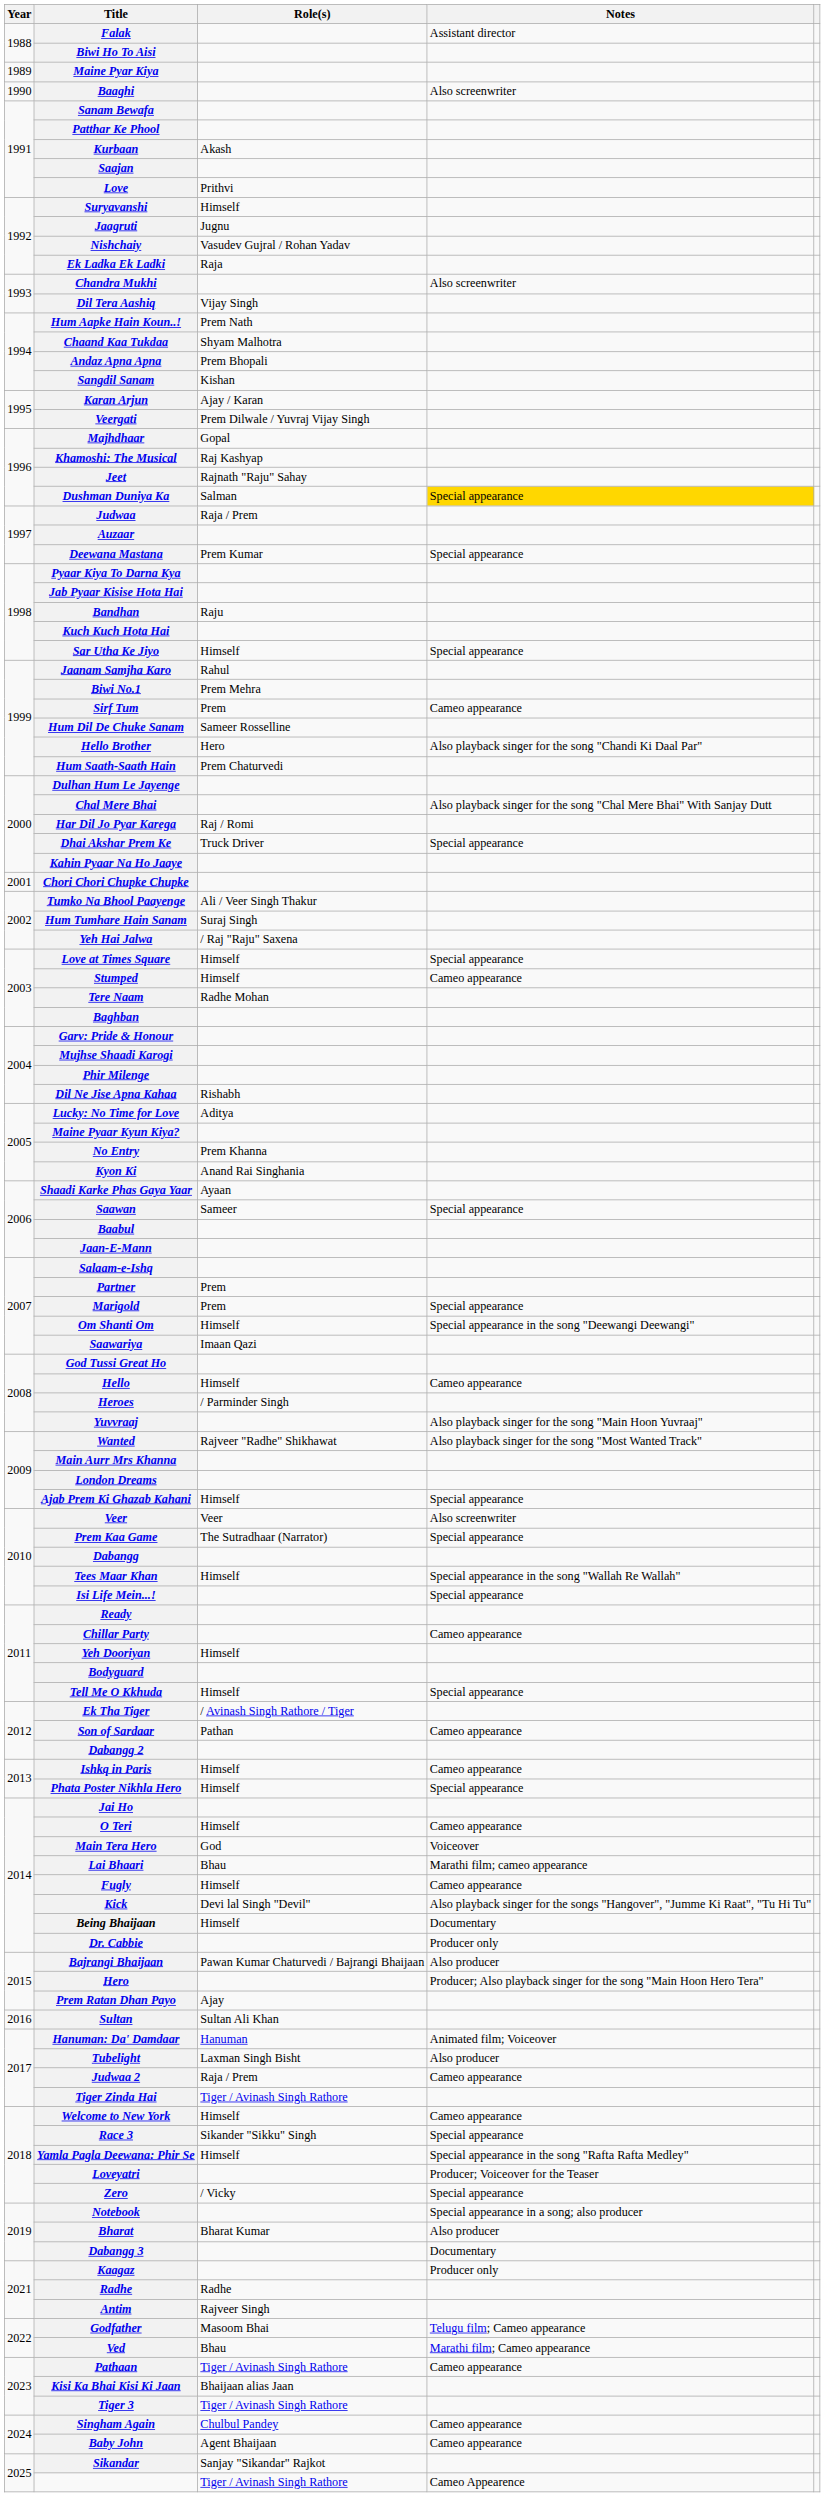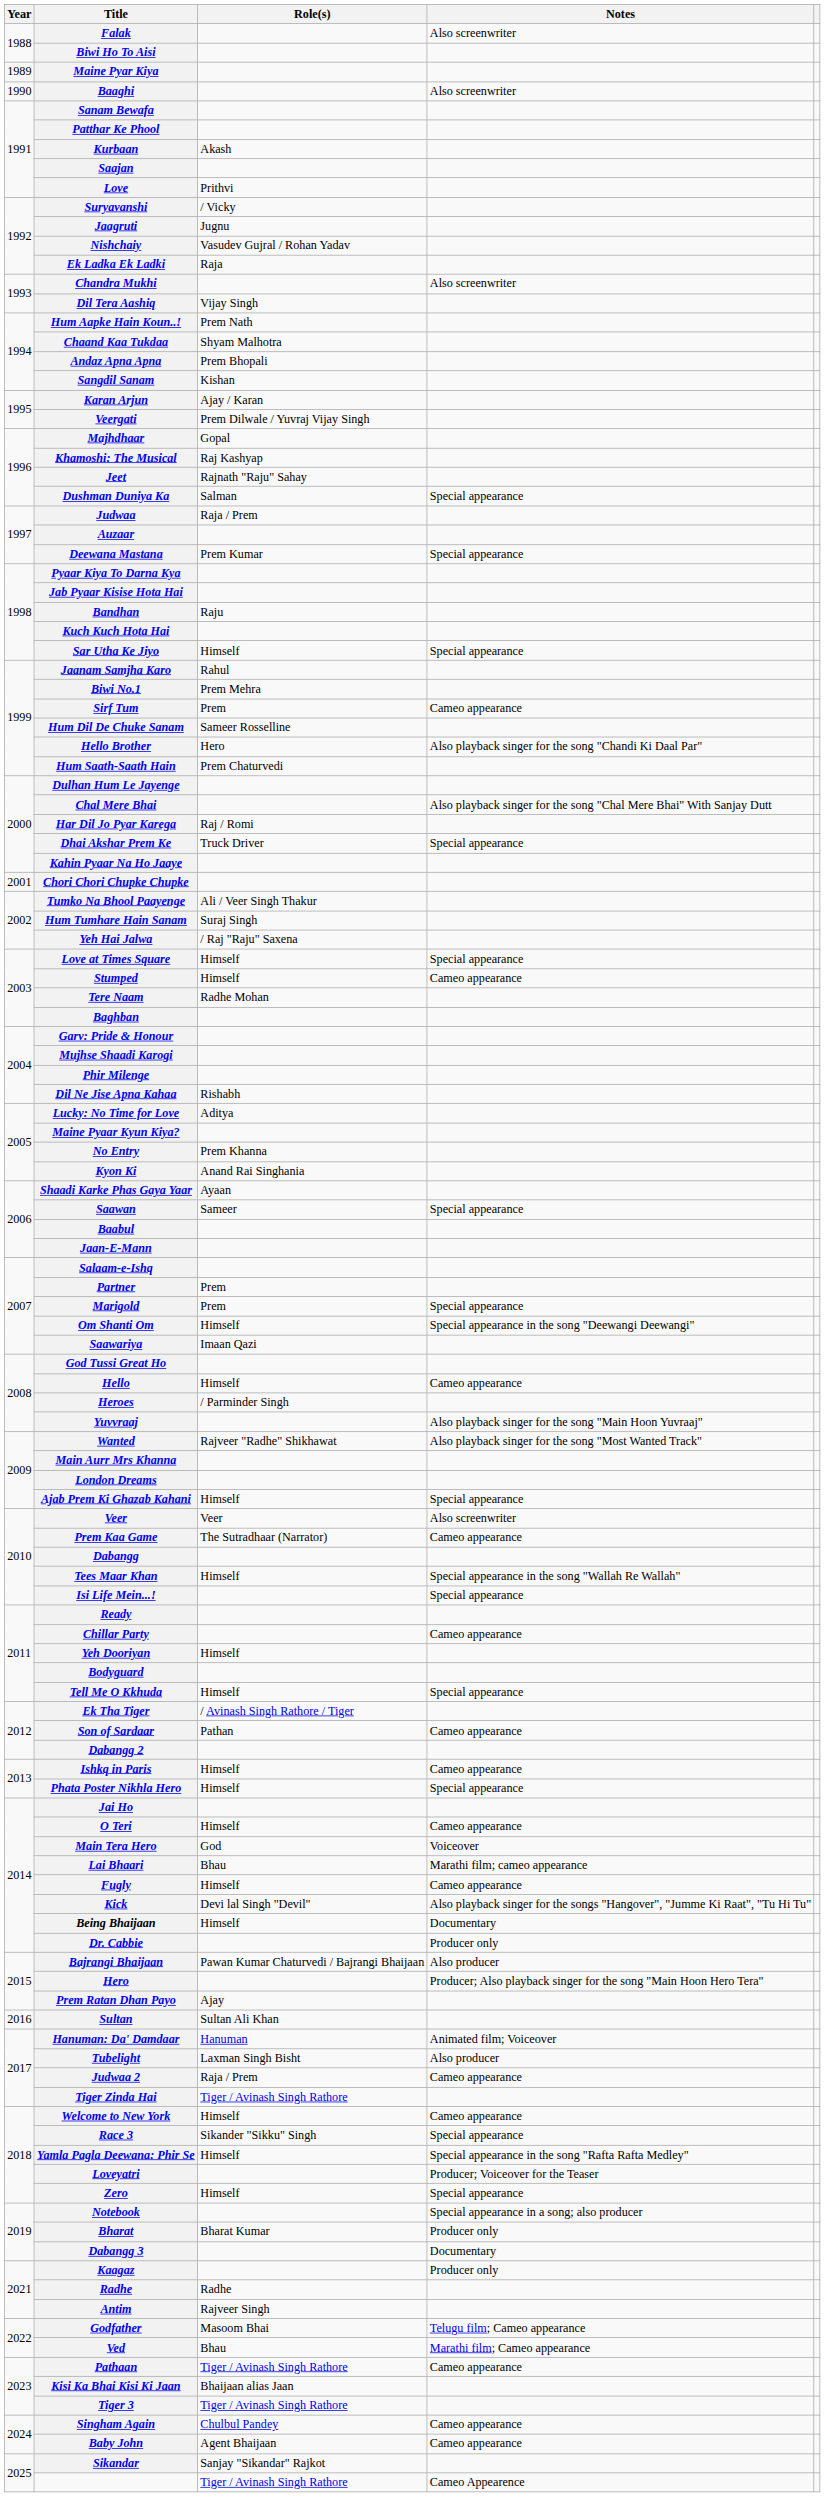Falak | Notes: Assistant director -> Also screenwriter
Suryavanshi | Role(s): Himself -> / Vicky
Dushman Duniya Ka | Notes: gold background -> no background
Prem Kaa Game | Notes: Special appearance -> Cameo appearance
Zero | Role(s): / Vicky -> Himself
Bharat | Notes: Also producer -> Producer only
